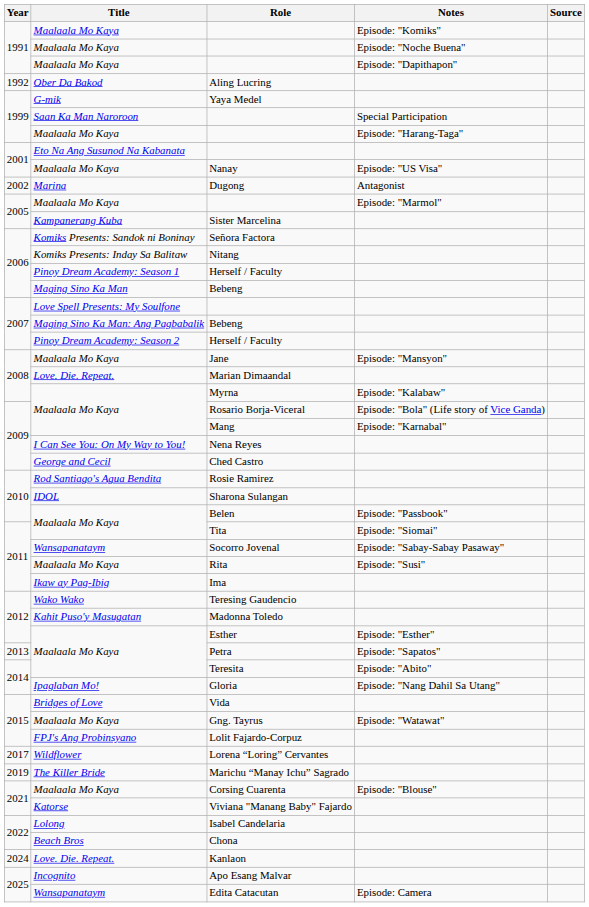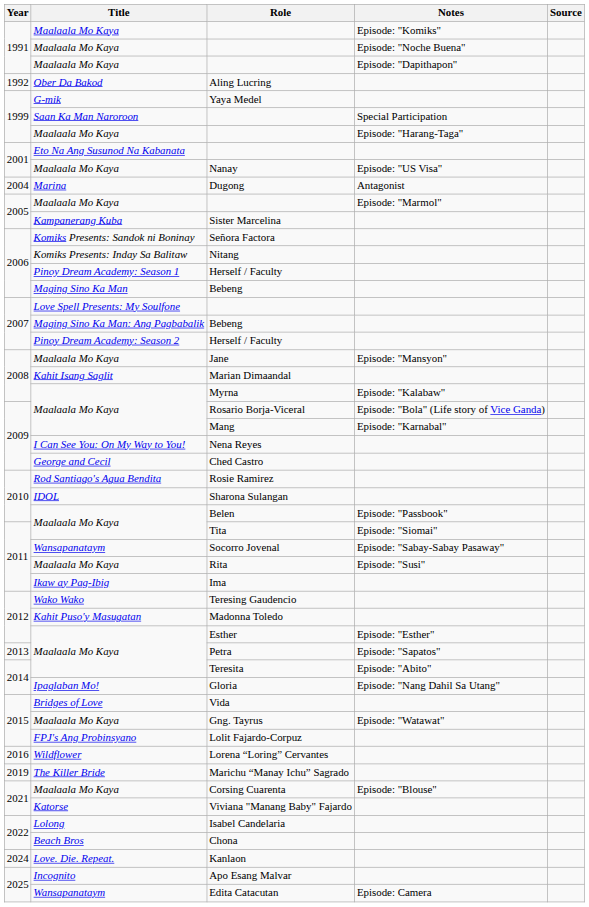Dugong | Year: 2002 -> 2004
Marian Dimaandal | Title: Love. Die. Repeat. -> Kahit Isang Saglit
Lorena “Loring” Cervantes | Year: 2017 -> 2016
